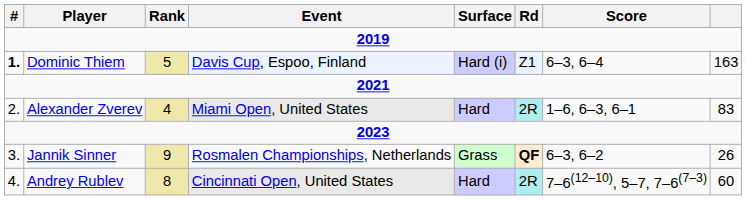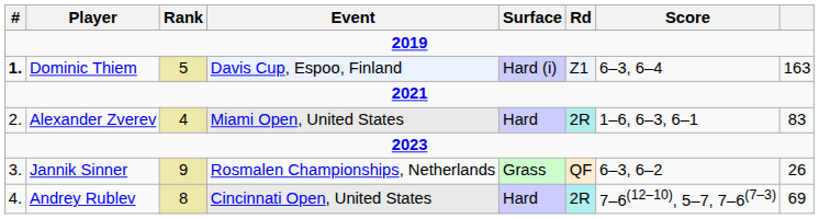Jannik Sinner | Rd: bold -> normal
Andrey Rublev | column 8: 60 -> 69
